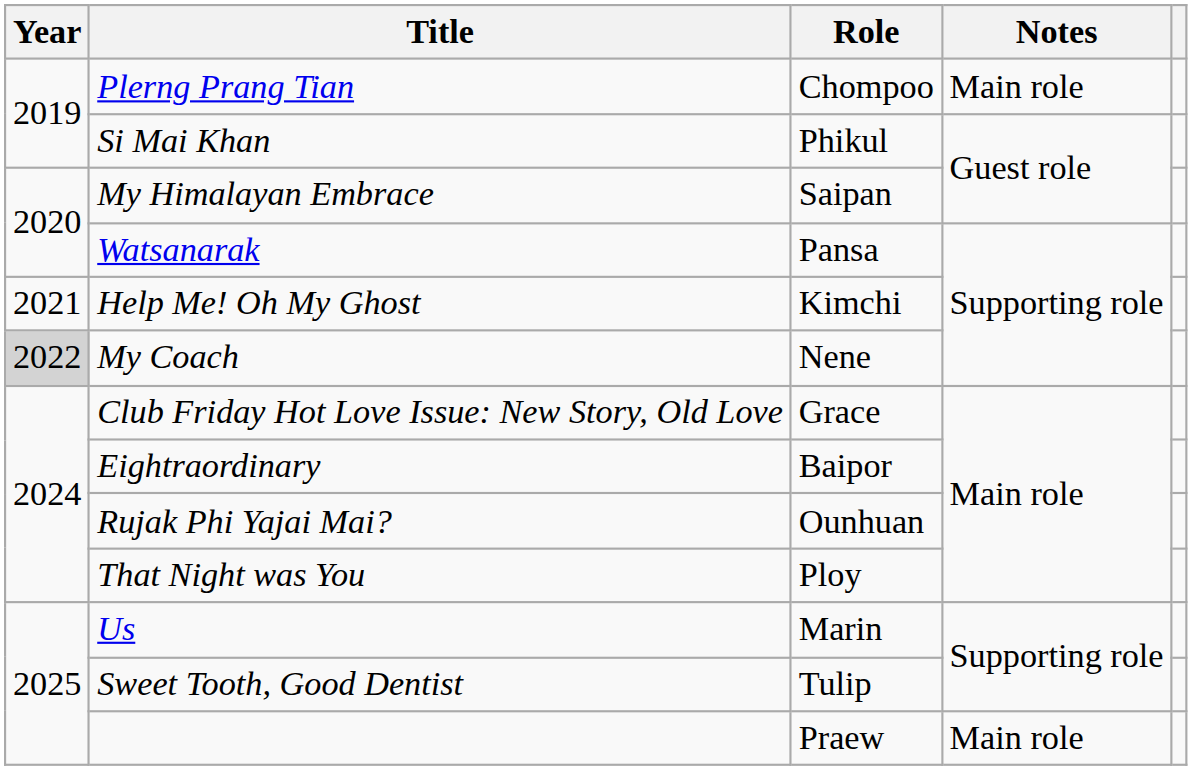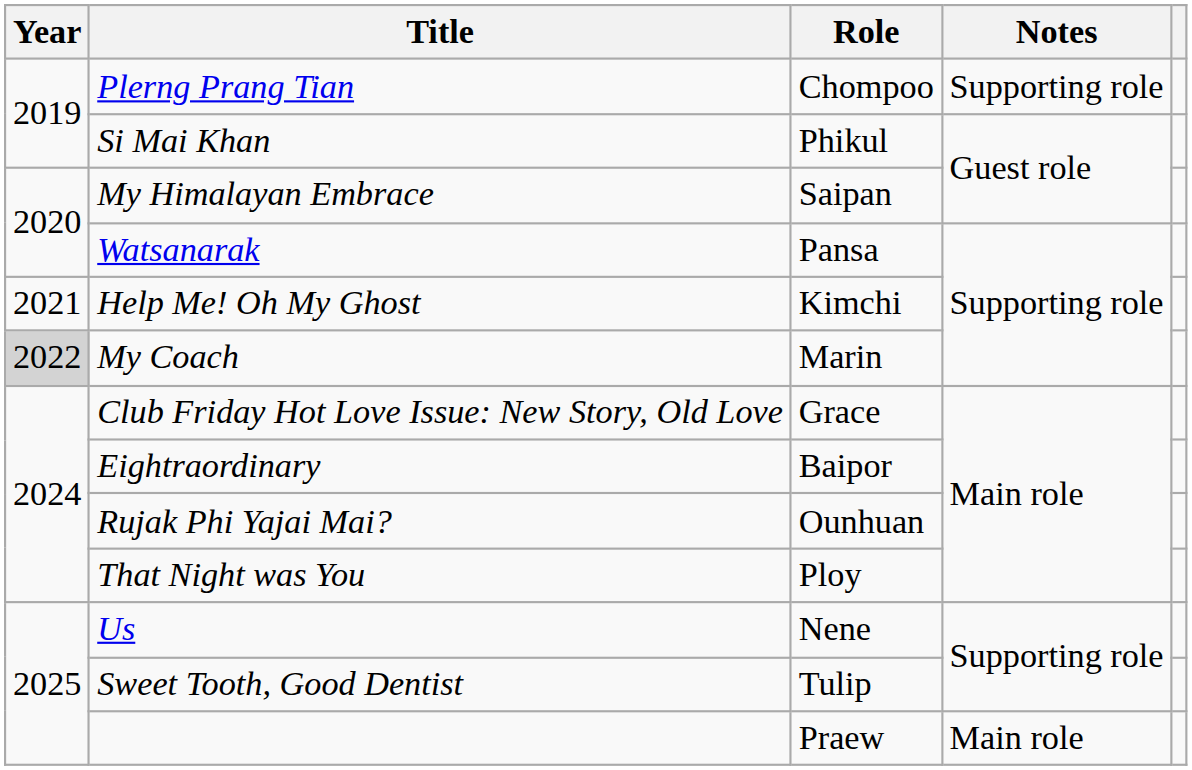Plerng Prang Tian | Notes: Main role -> Supporting role
My Coach | Role: Nene -> Marin
Us | Role: Marin -> Nene
